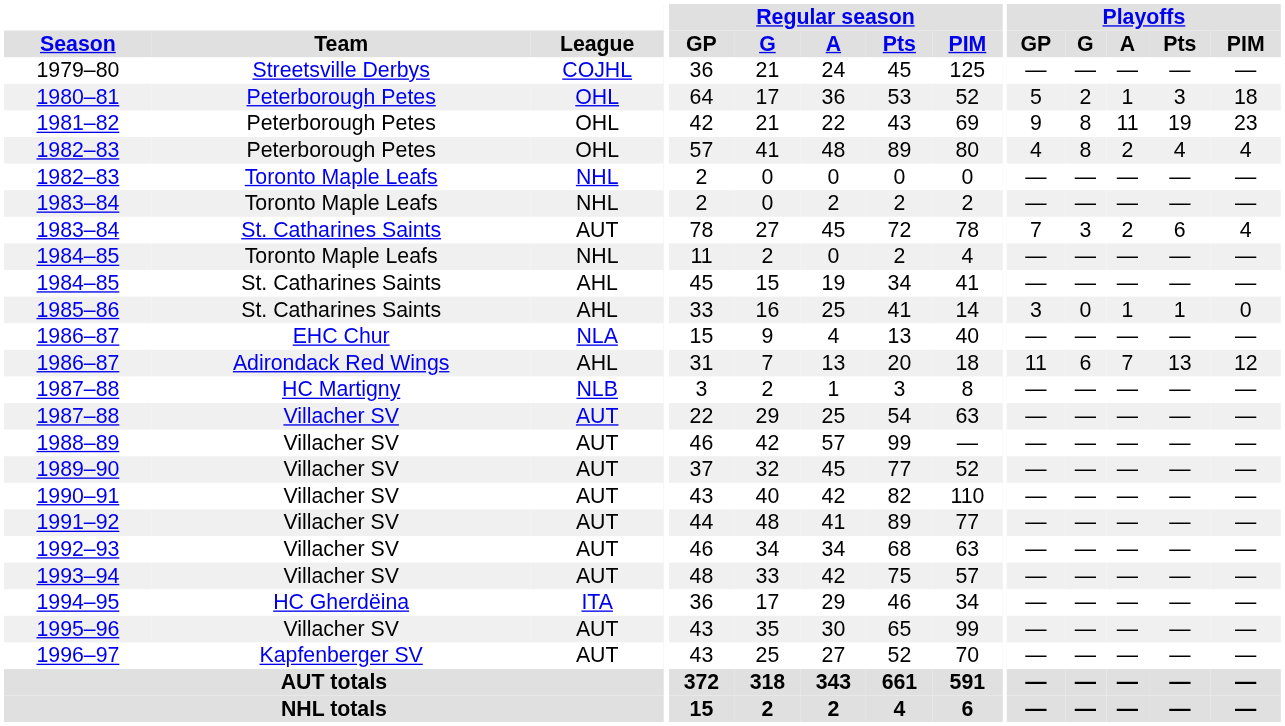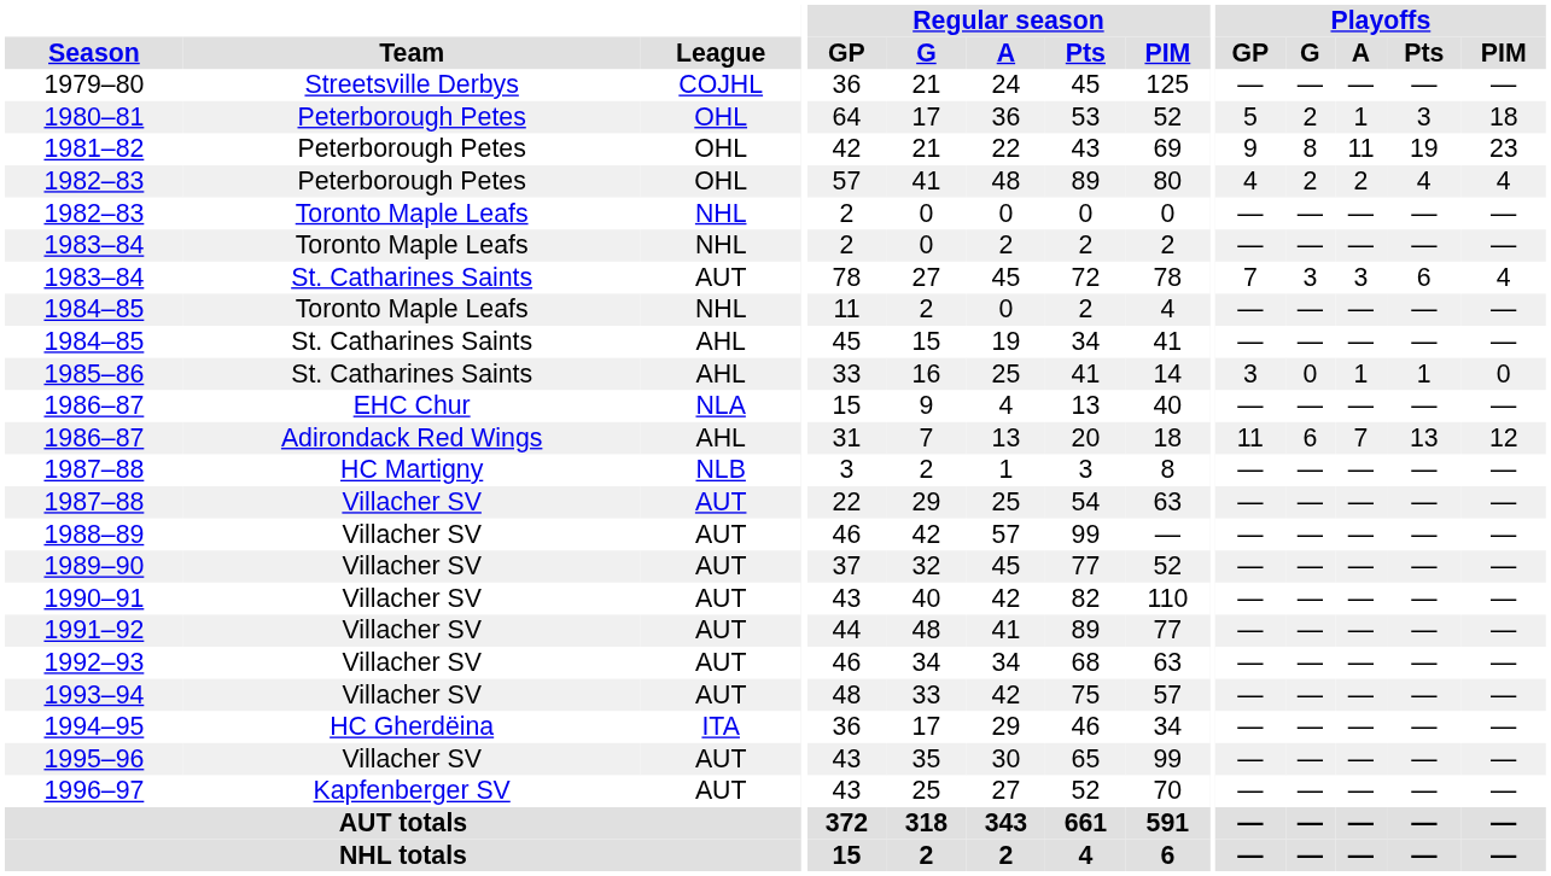1982–83 / Peterborough Petes | Playoffs / G: 8 -> 2
1983–84 / St. Catharines Saints | Playoffs / A: 2 -> 3
